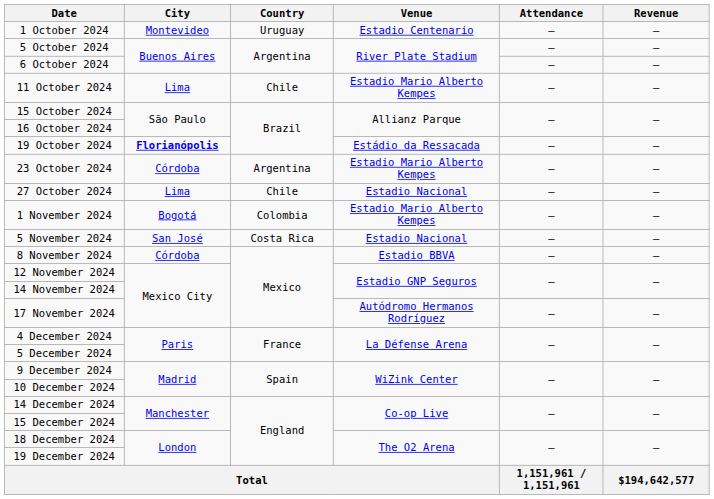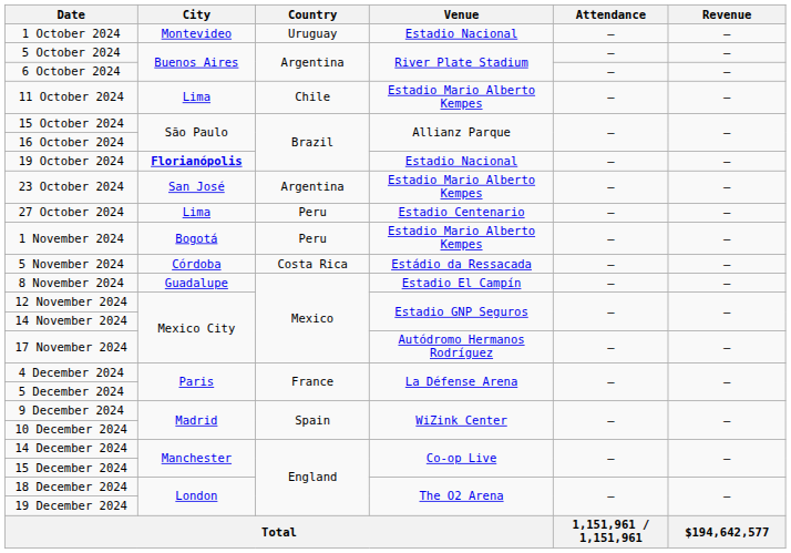1 October 2024 | Venue: Estadio Centenario -> Estadio Nacional
19 October 2024 | Venue: Estádio da Ressacada -> Estadio Nacional
23 October 2024 | City: Córdoba -> San José
27 October 2024 | Country: Chile -> Peru
27 October 2024 | Venue: Estadio Nacional -> Estadio Centenario
1 November 2024 | Country: Colombia -> Peru
5 November 2024 | City: San José -> Córdoba
5 November 2024 | Venue: Estadio Nacional -> Estádio da Ressacada
8 November 2024 | City: Córdoba -> Guadalupe
8 November 2024 | Venue: Estadio BBVA -> Estadio El Campín
